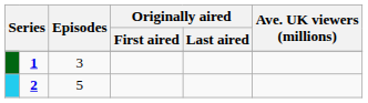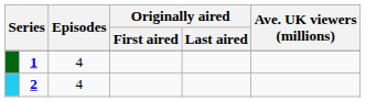1 | Episodes: 3 -> 4
2 | Episodes: 5 -> 4
